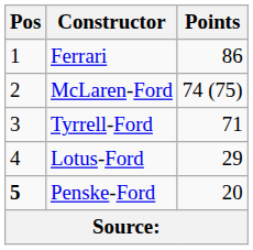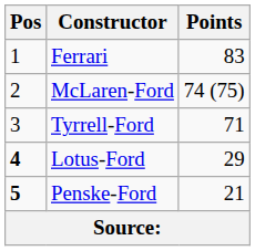Ferrari | Points: 86 -> 83
Lotus-Ford | Pos: normal -> bold
Penske-Ford | Points: 20 -> 21
